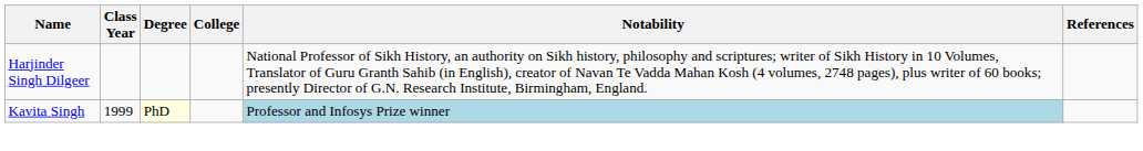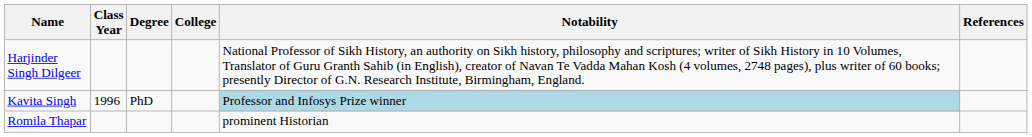Kavita Singh | Class Year: 1999 -> 1996
Kavita Singh | Degree: lightyellow background -> no background
+ row: Romila Thapar | prominent Historian
